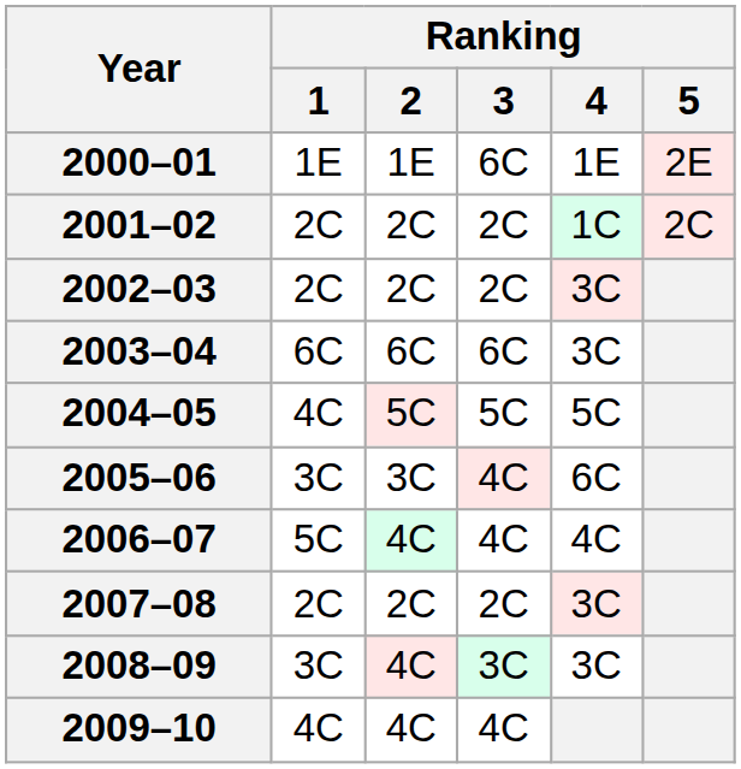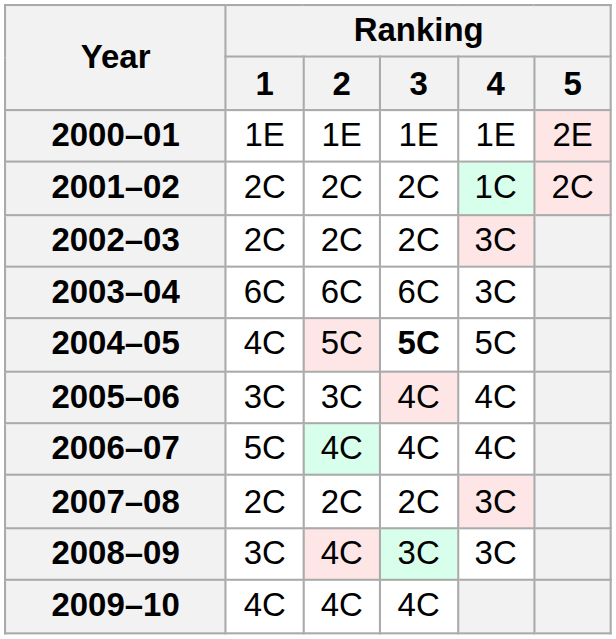2000–01 | Ranking / 3: 6C -> 1E
2004–05 | Ranking / 3: normal -> bold
2005–06 | Ranking / 4: 6C -> 4C
